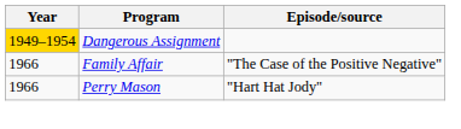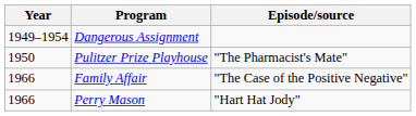Dangerous Assignment | Year: gold background -> no background
+ row: 1950 | Pulitzer Prize Playhouse | "The Pharmacist's Mate"
